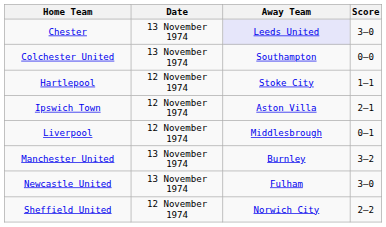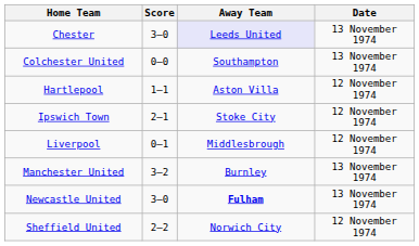columns swapped: Score <-> Date
Hartlepool | Away Team: Stoke City -> Aston Villa
Ipswich Town | Away Team: Aston Villa -> Stoke City
Newcastle United | Away Team: normal -> bold
